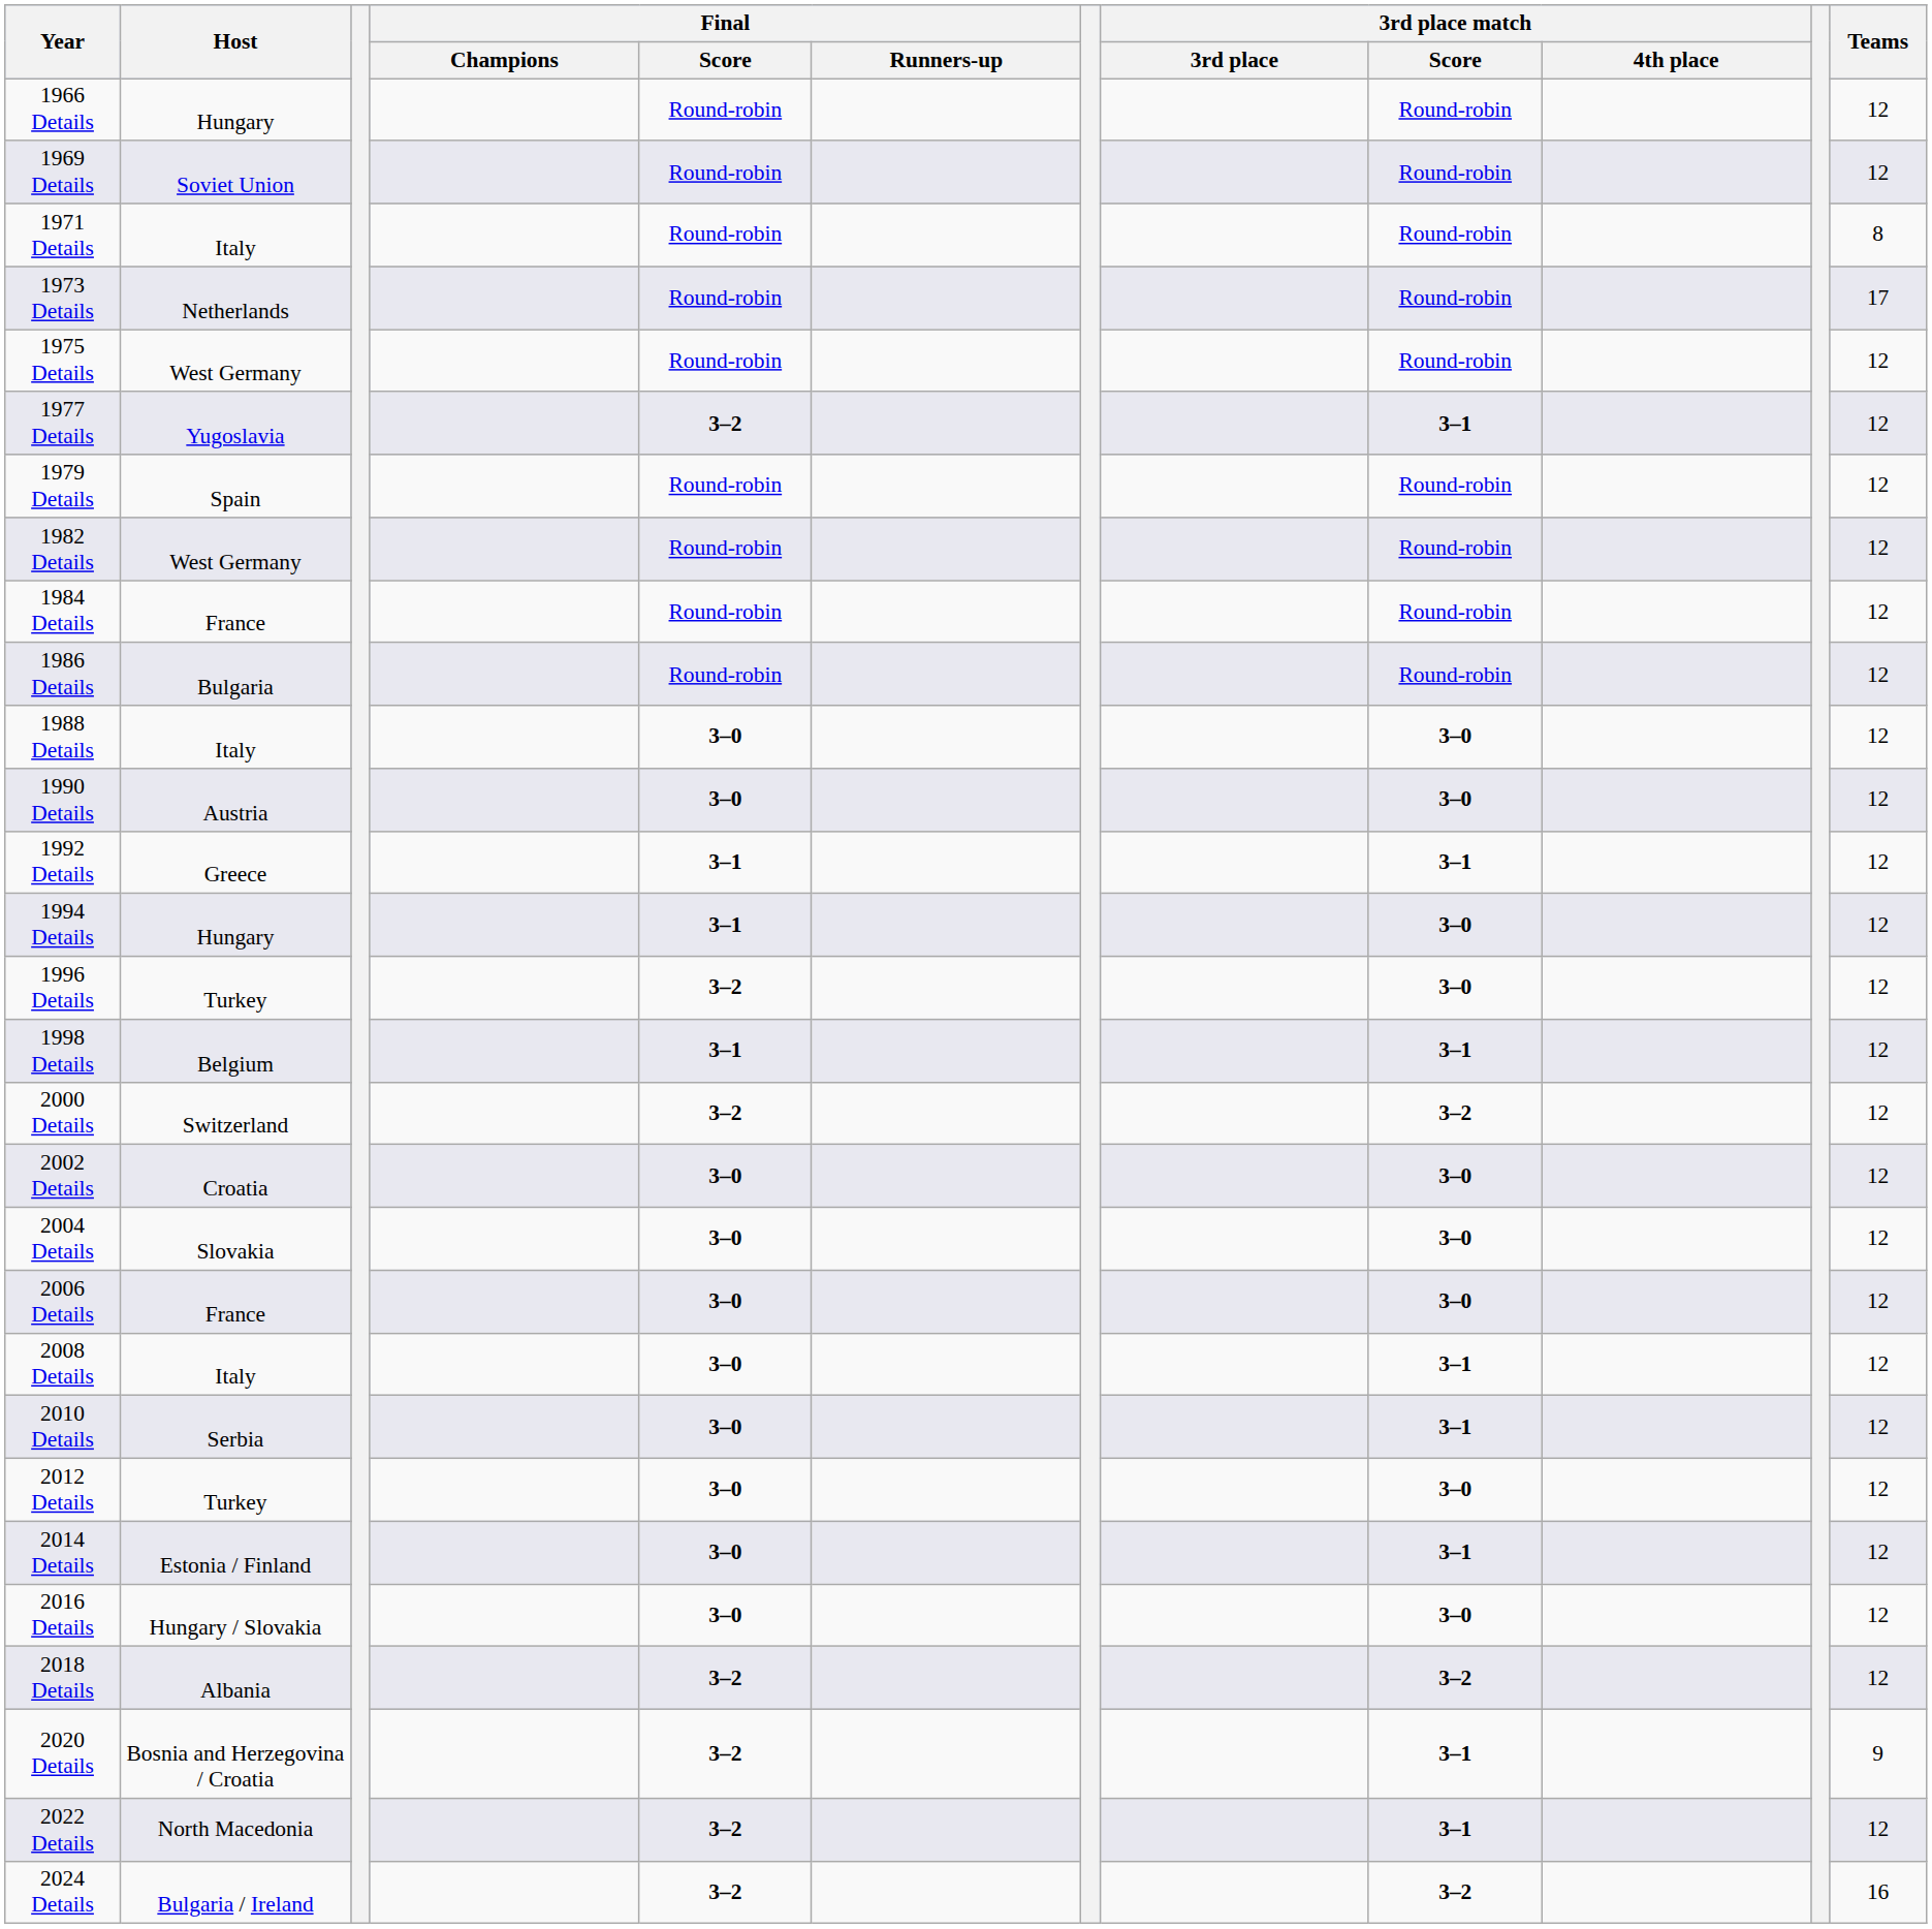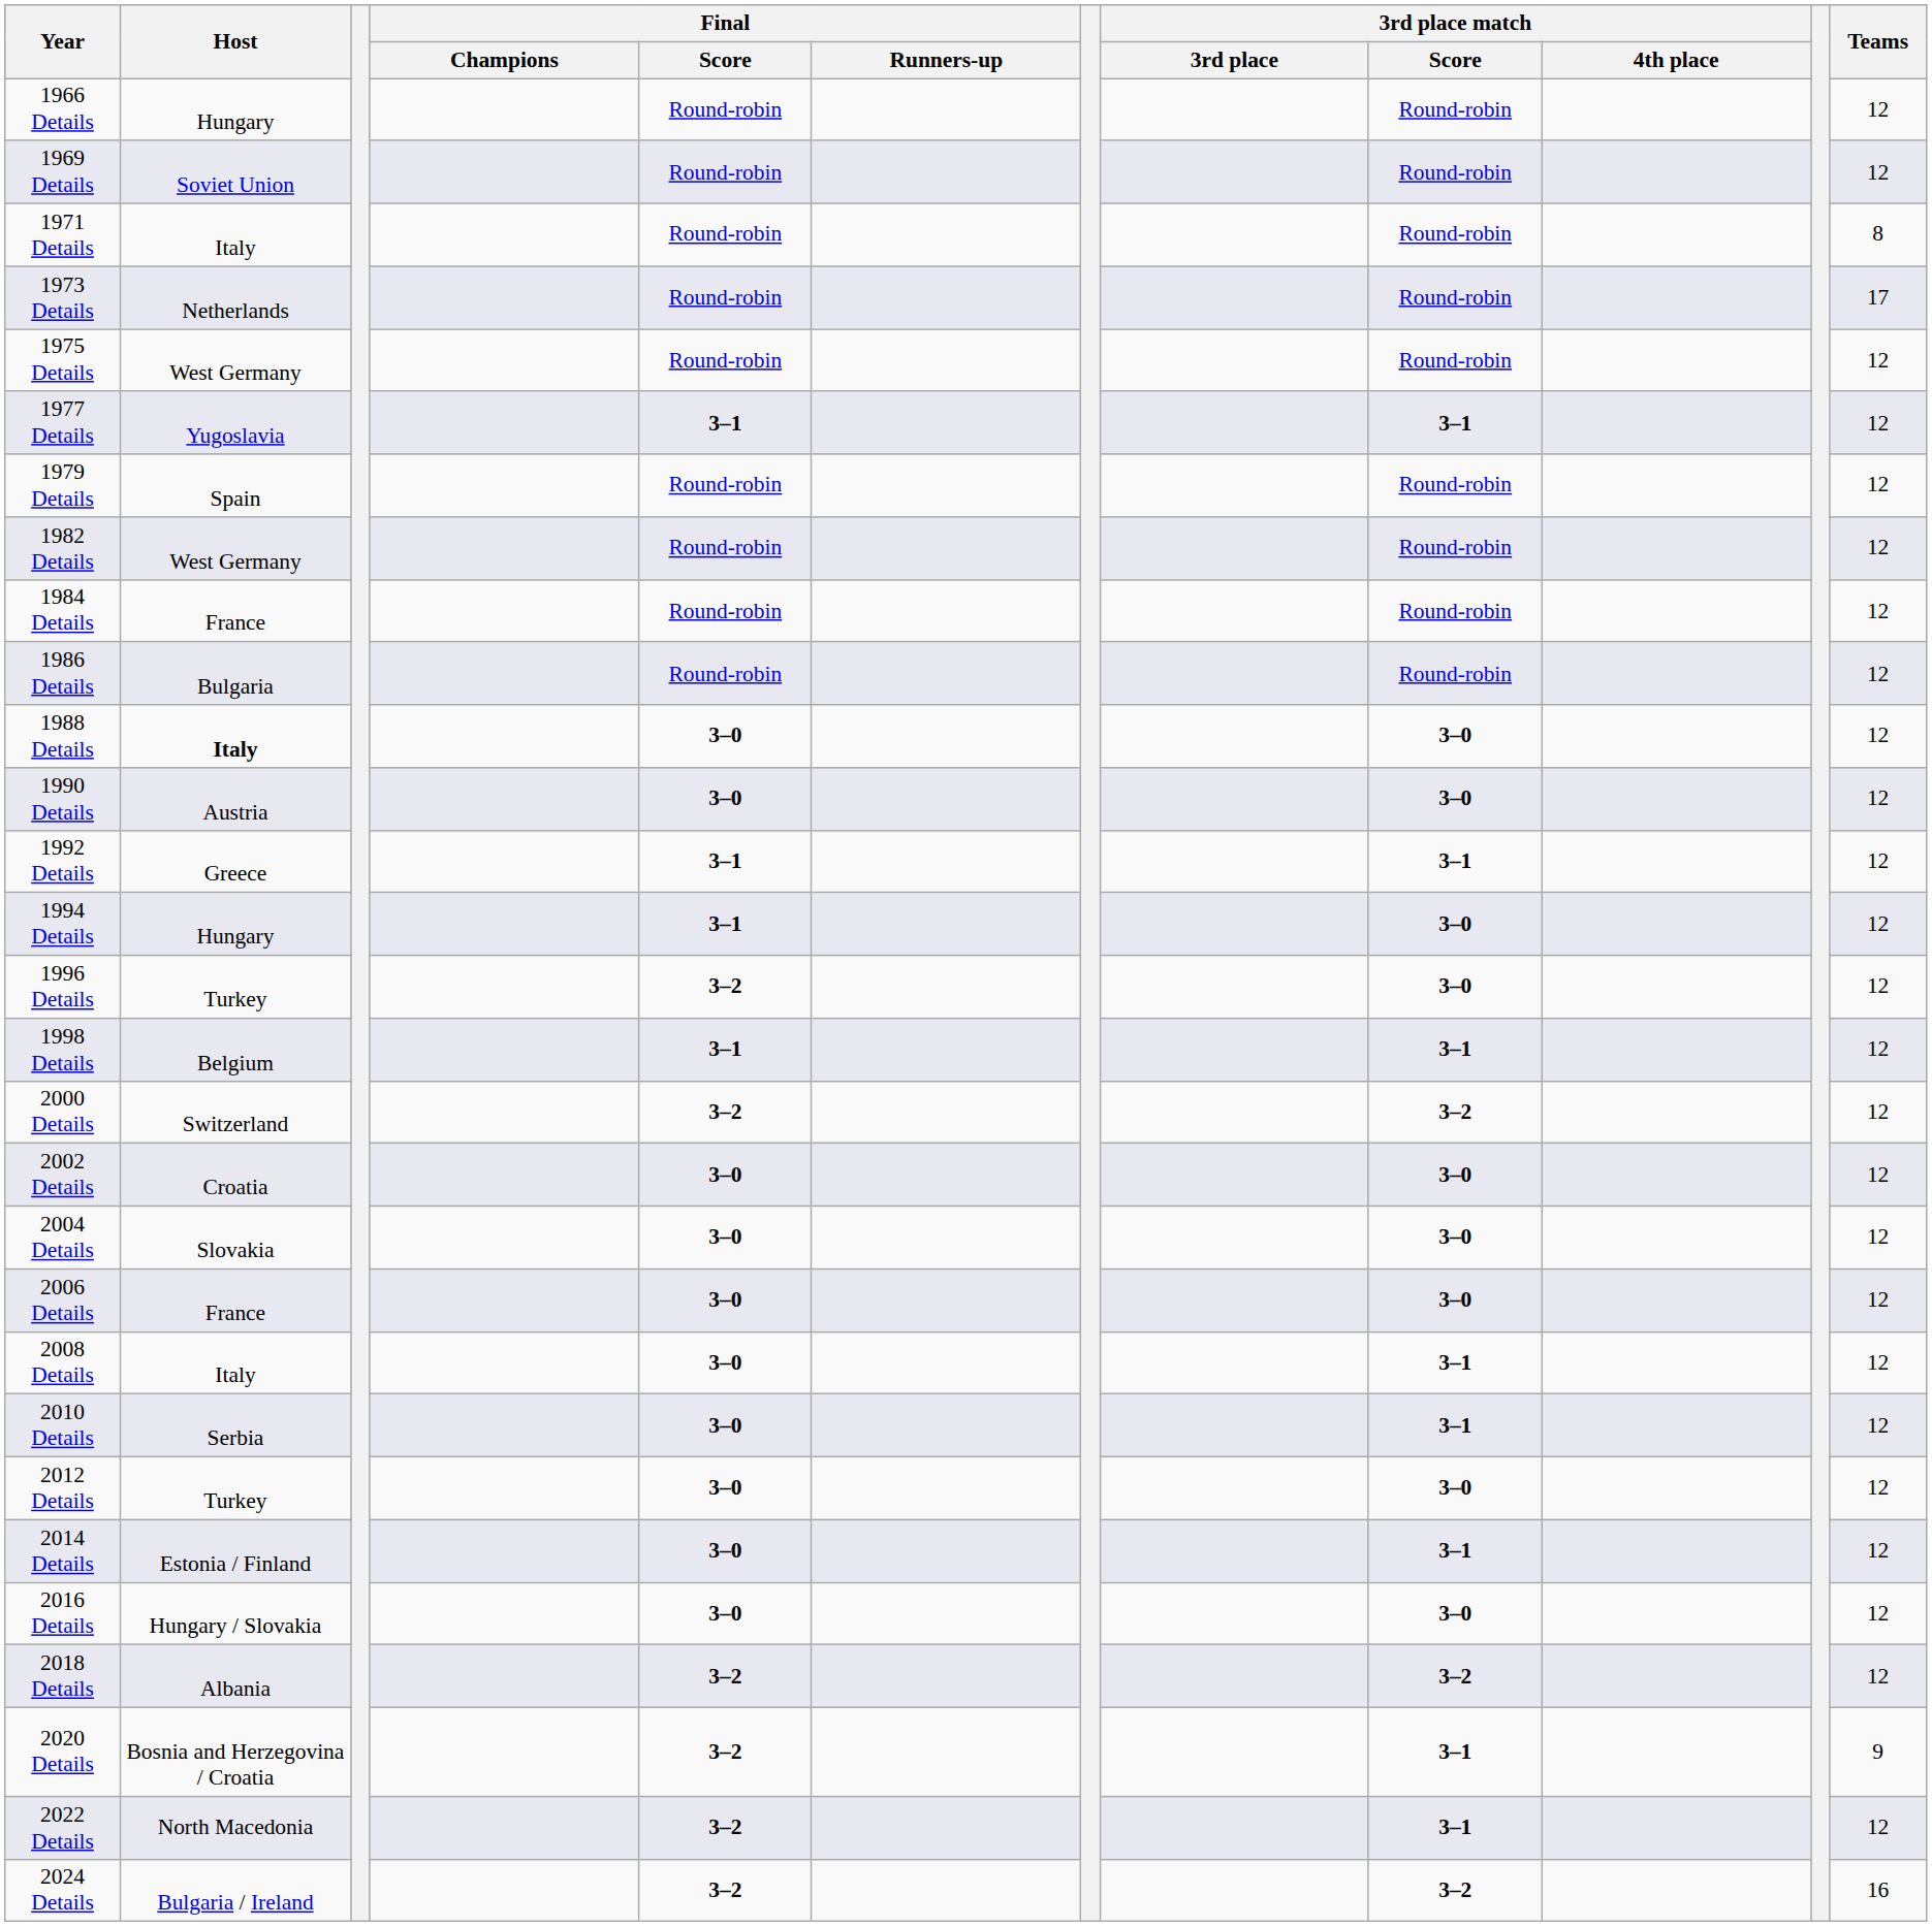1977 Details | Final / Score: 3–2 -> 3–1
1988 Details | Host: normal -> bold
